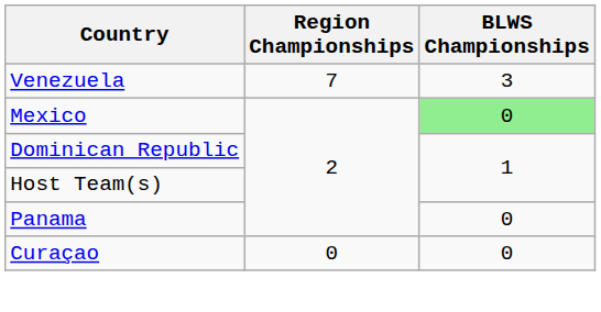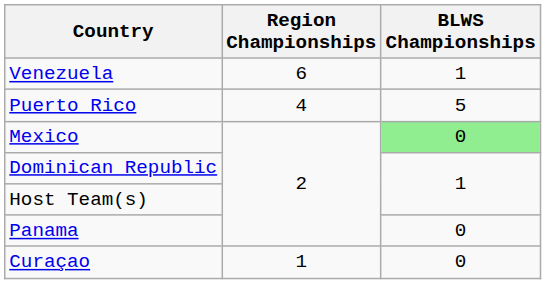Venezuela | Region Championships: 7 -> 6
Venezuela | BLWS Championships: 3 -> 1
+ row: Puerto Rico | 4 | 5
Curaçao | Region Championships: 0 -> 1
